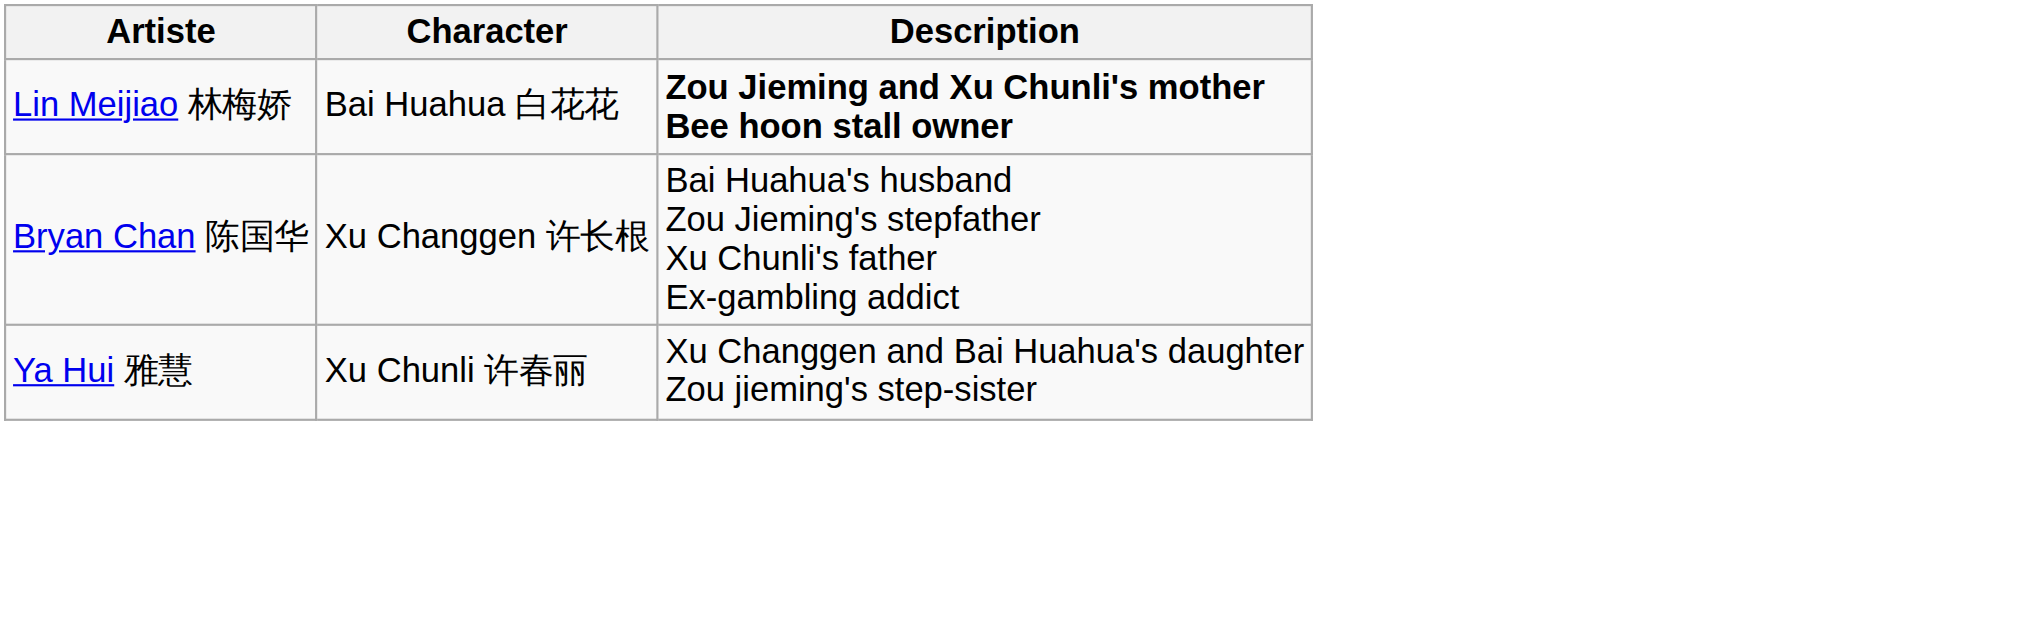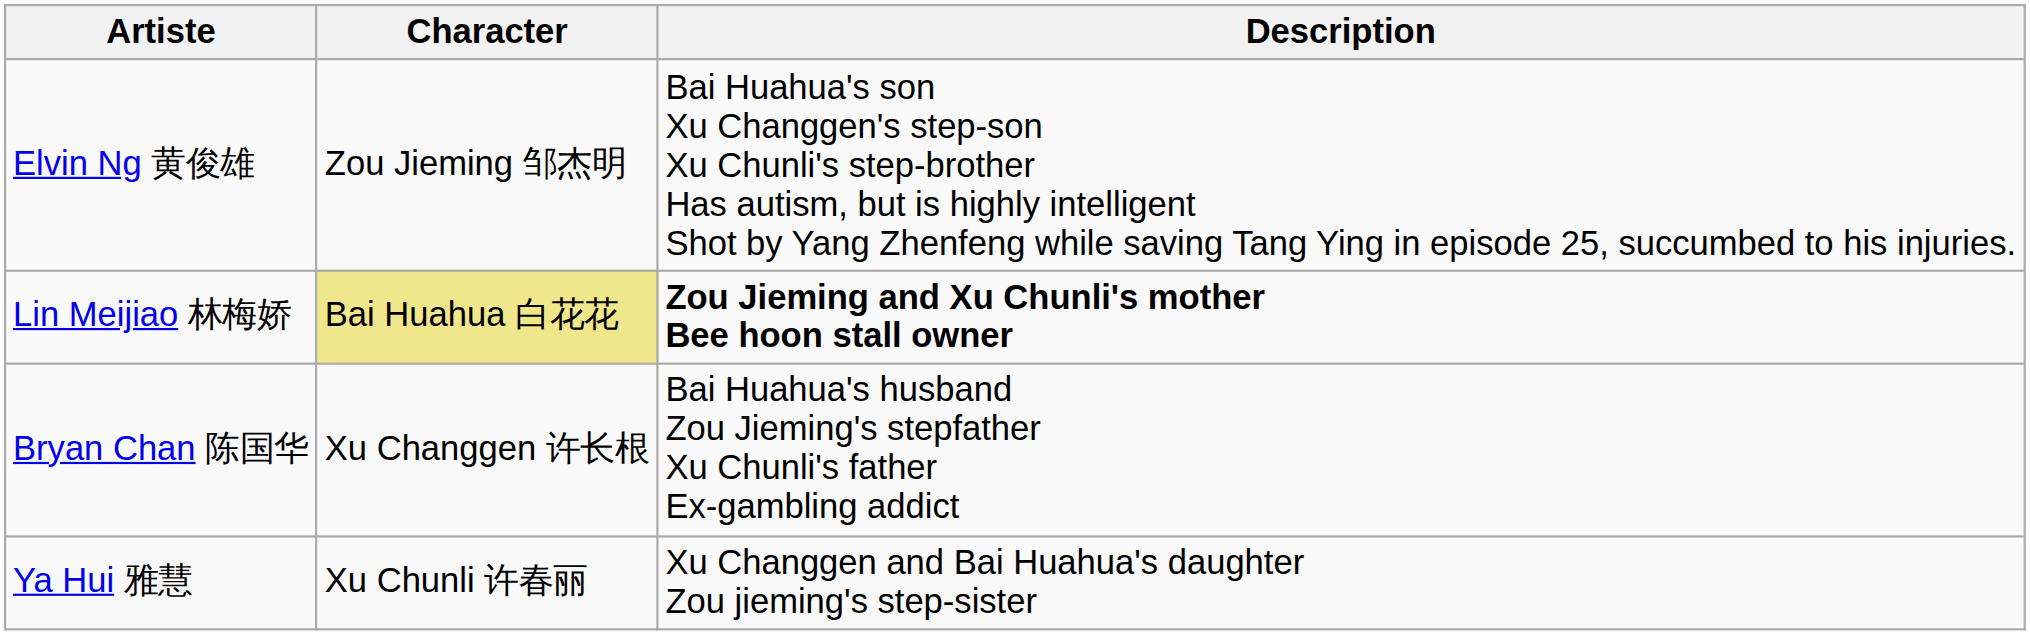+ row: Elvin Ng 黄俊雄 | Zou Jieming 邹杰明 | Bai Huahua's son Xu Changgen's step-son Xu Chunli's step-brother Has autism, but is highly intelligent Shot by Yang Zhenfeng while saving Tang Ying in episode 25, succumbed to his injuries.
Lin Meijiao 林梅娇 | Character: no background -> khaki background
